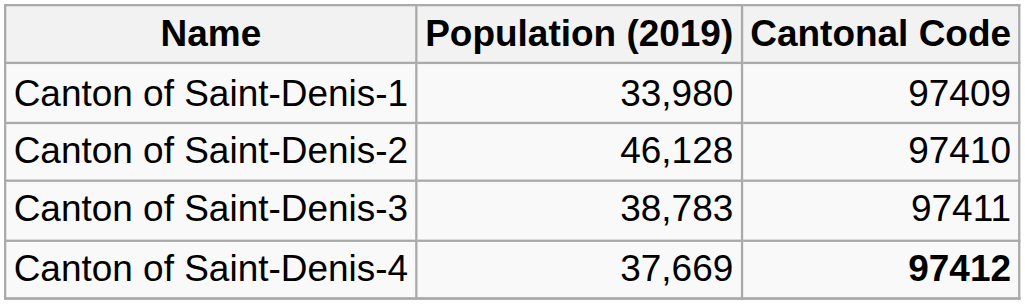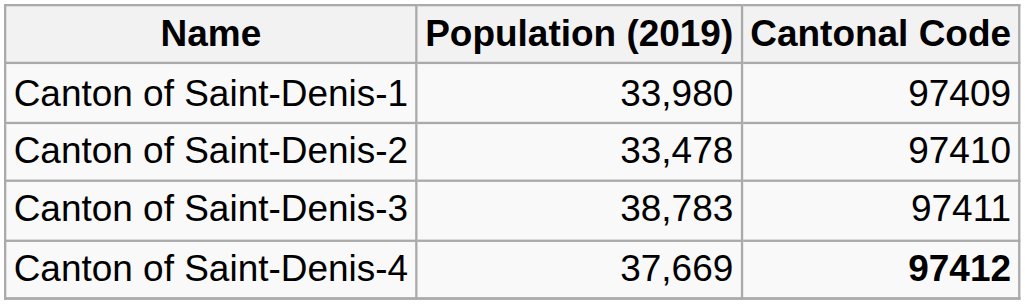Canton of Saint-Denis-2 | Population (2019): 46,128 -> 33,478
